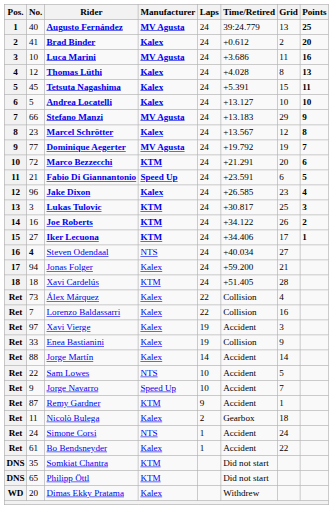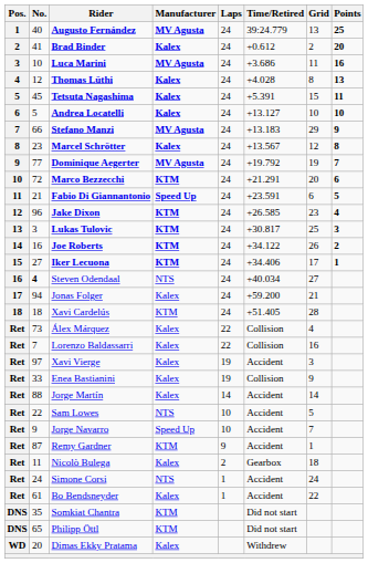Jake Dixon | Manufacturer: Kalex -> KTM
